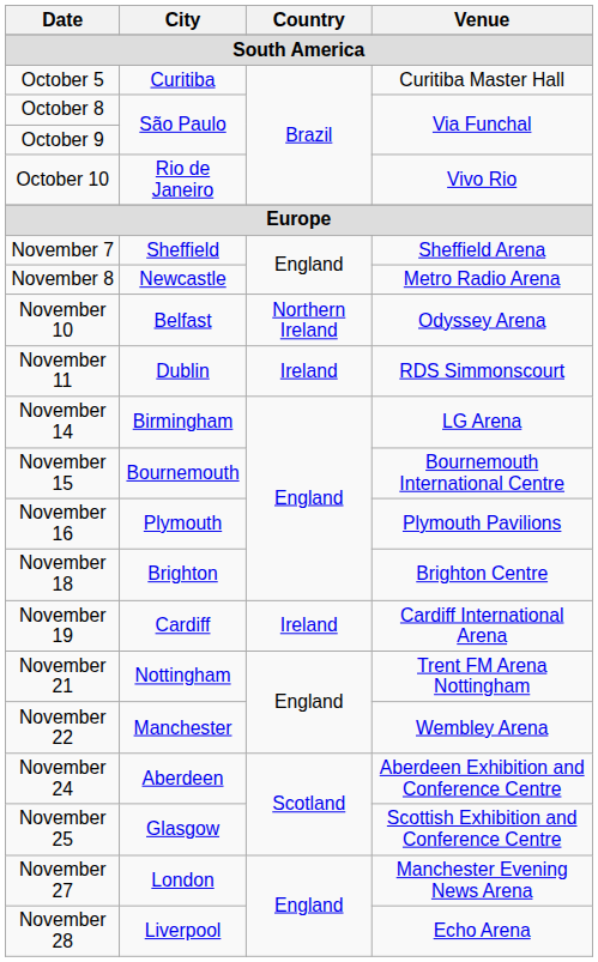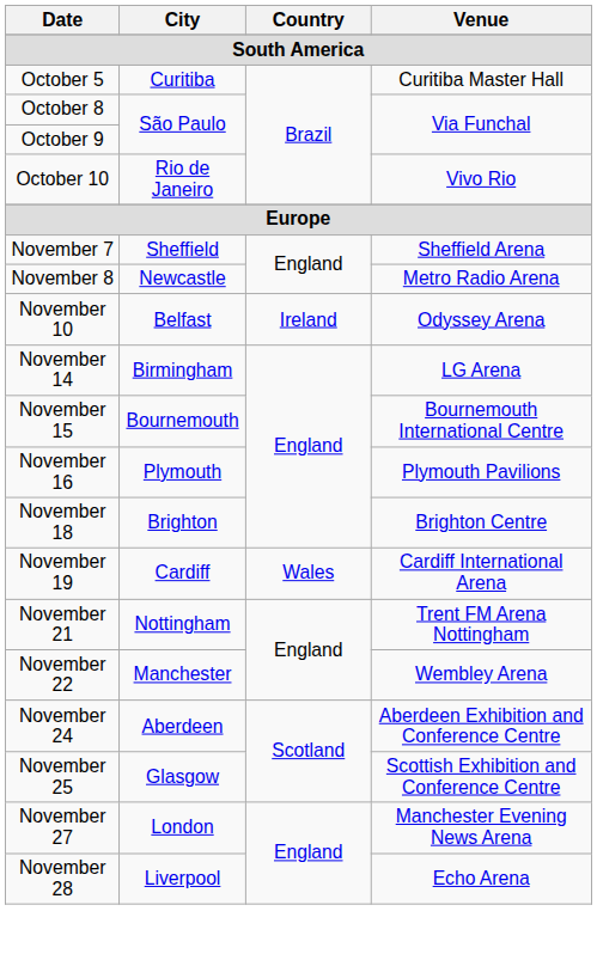November 10 | Country: Northern Ireland -> Ireland
- row: November 11 | Dublin | Ireland | RDS Simmonscourt
November 19 | Country: Ireland -> Wales
